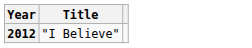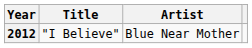+ column: Artist | Blue Near Mother
